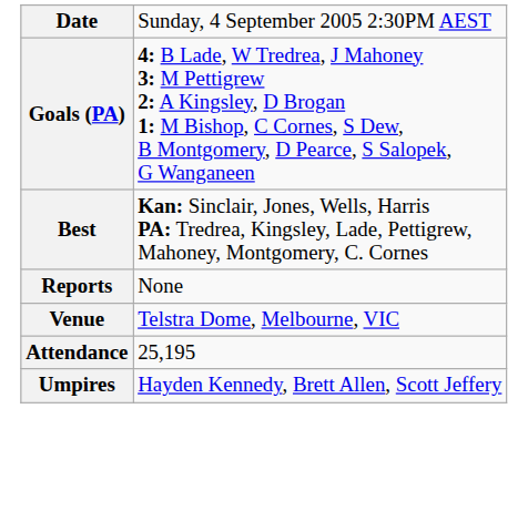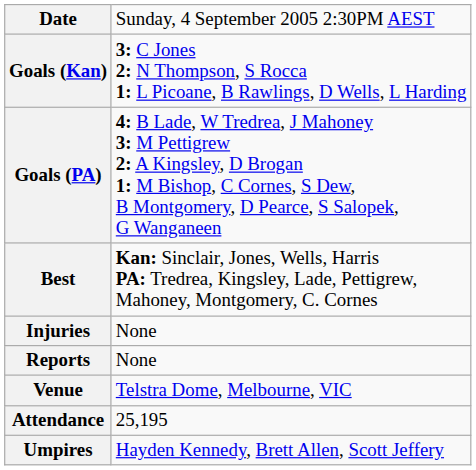+ row: Goals (Kan) | 3: C Jones 2: N Thompson, S Rocca 1: L Picoane, B Rawlings, D Wells, L Harding
+ row: Injuries | None
